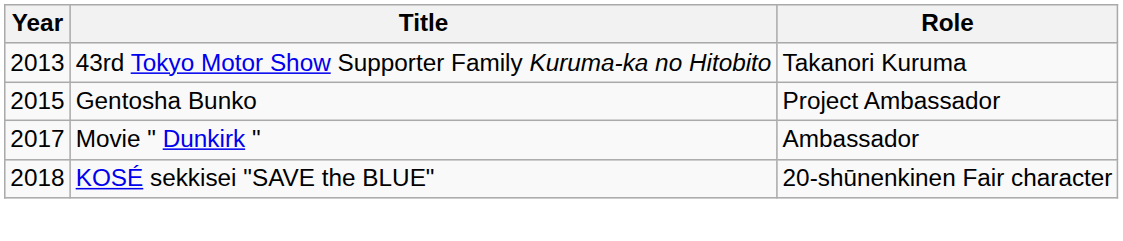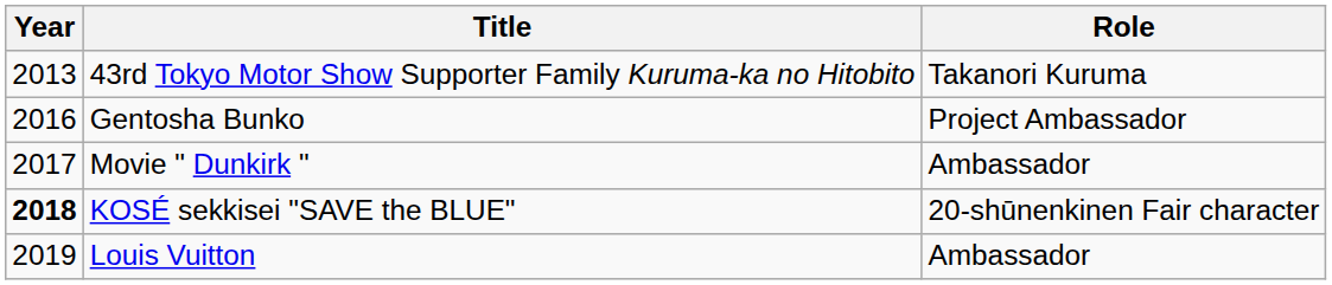Gentosha Bunko | Year: 2015 -> 2016
KOSÉ sekkisei "SAVE the BLUE" | Year: normal -> bold
+ row: 2019 | Louis Vuitton | Ambassador
